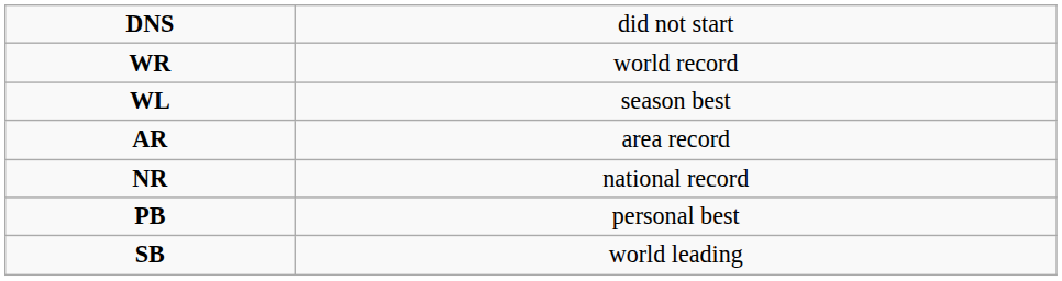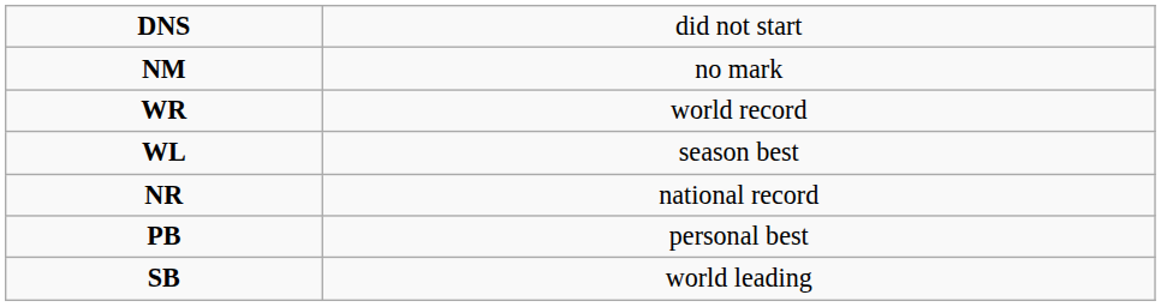+ row: NM | no mark
- row: AR | area record
